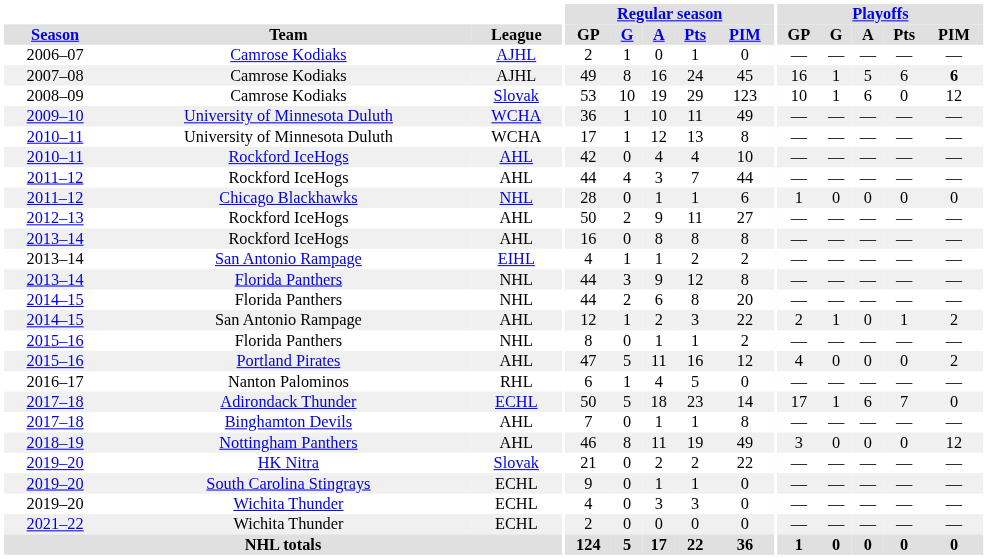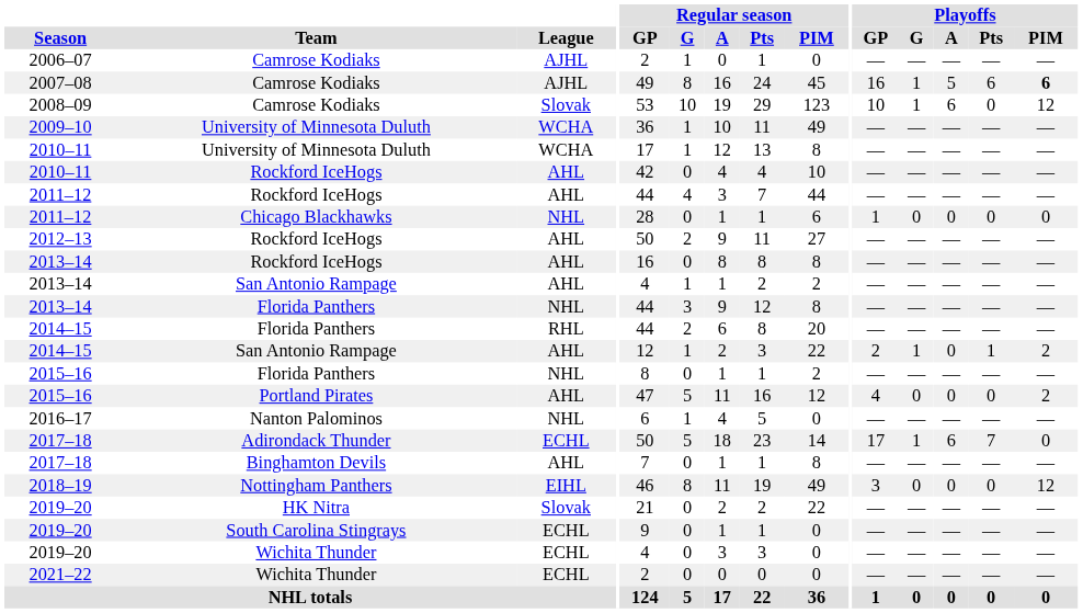2013–14 / San Antonio Rampage | League: EIHL -> AHL
2014–15 / Florida Panthers | League: NHL -> RHL
2016–17 | League: RHL -> NHL
2018–19 | League: AHL -> EIHL
